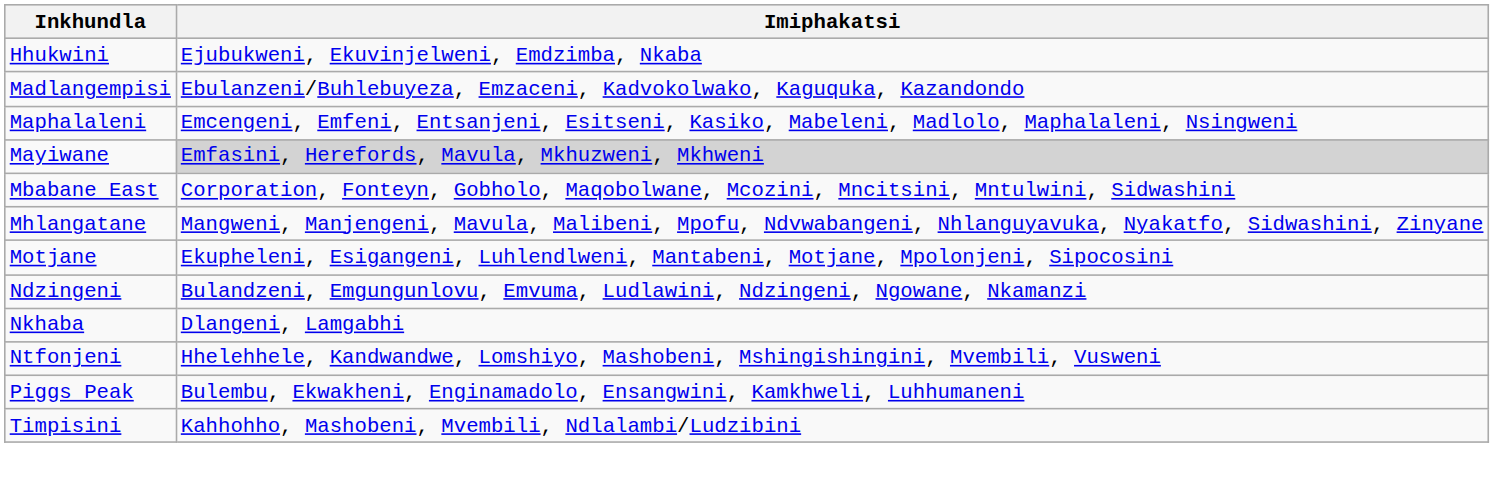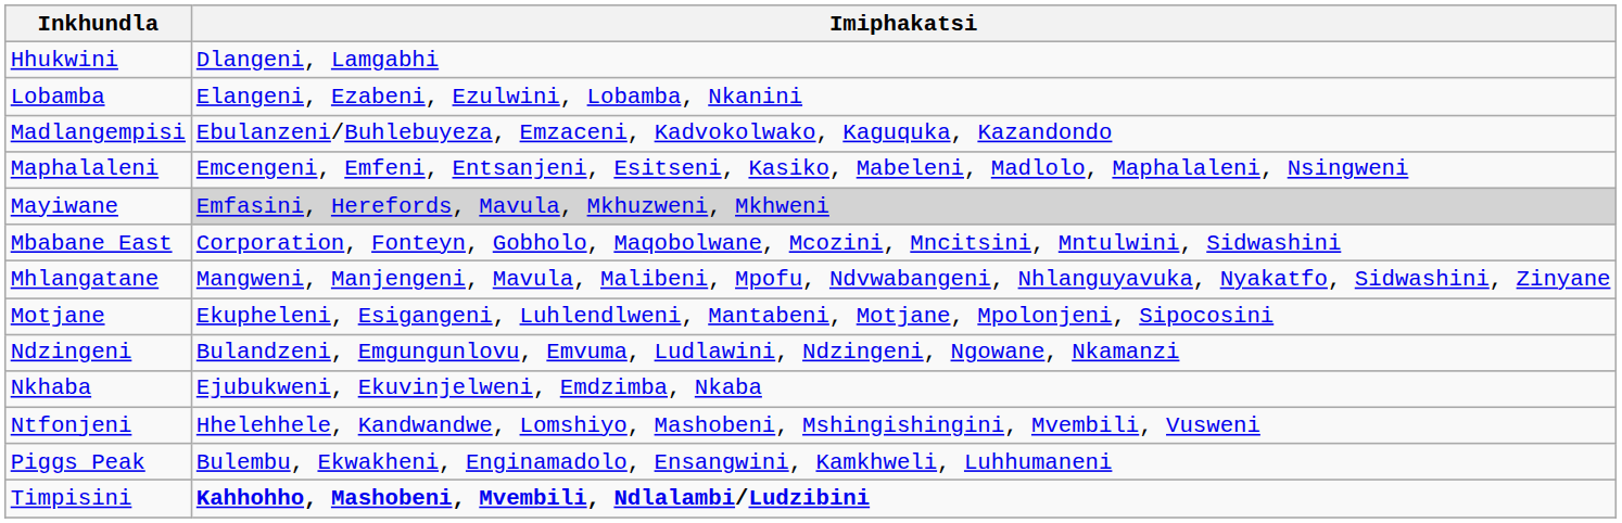Hhukwini | Imiphakatsi: Ejubukweni, Ekuvinjelweni, Emdzimba, Nkaba -> Dlangeni, Lamgabhi
+ row: Lobamba | Elangeni, Ezabeni, Ezulwini, Lobamba, Nkanini
Nkhaba | Imiphakatsi: Dlangeni, Lamgabhi -> Ejubukweni, Ekuvinjelweni, Emdzimba, Nkaba
Timpisini | Imiphakatsi: normal -> bold
